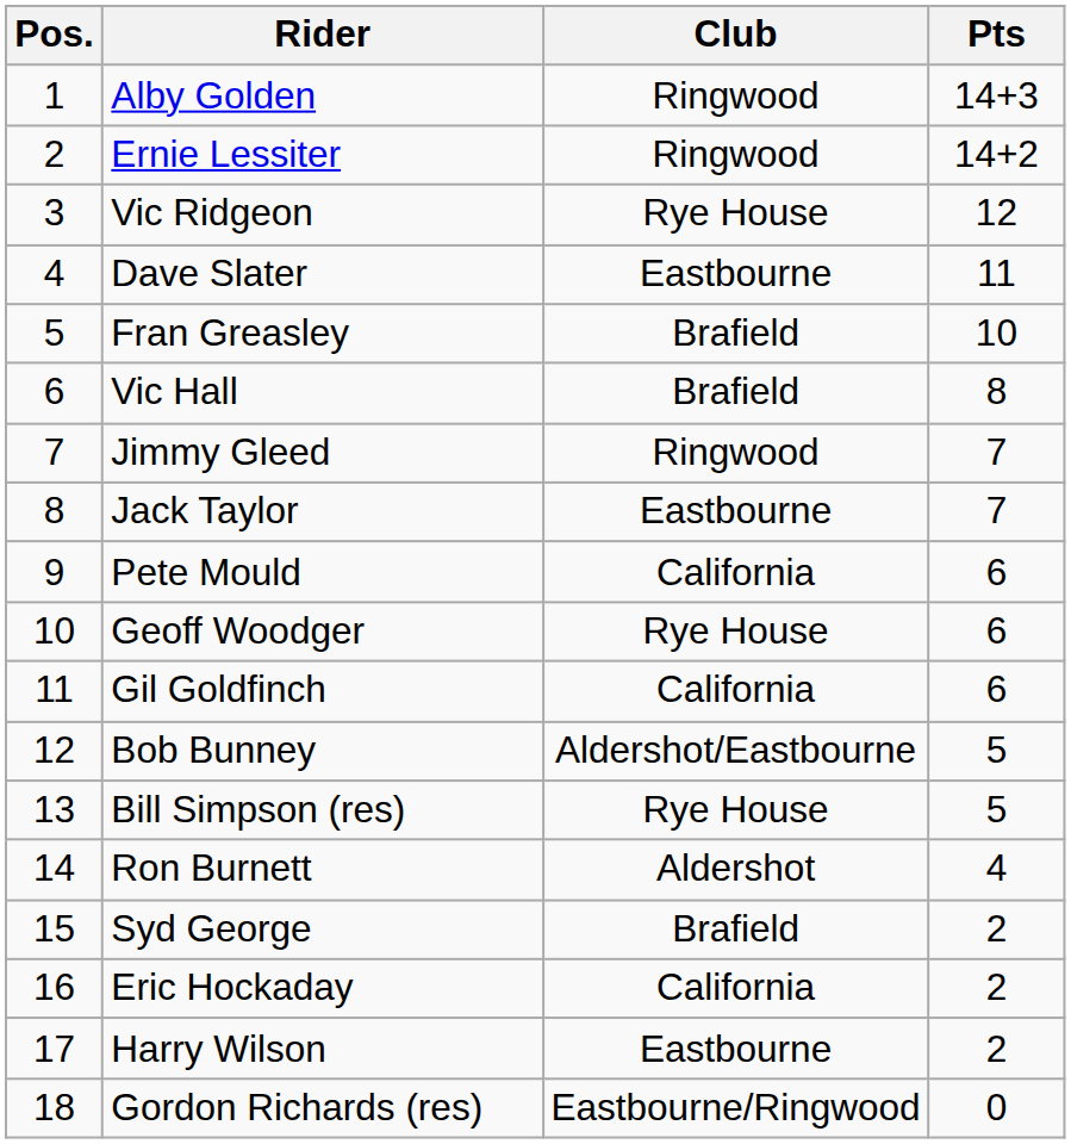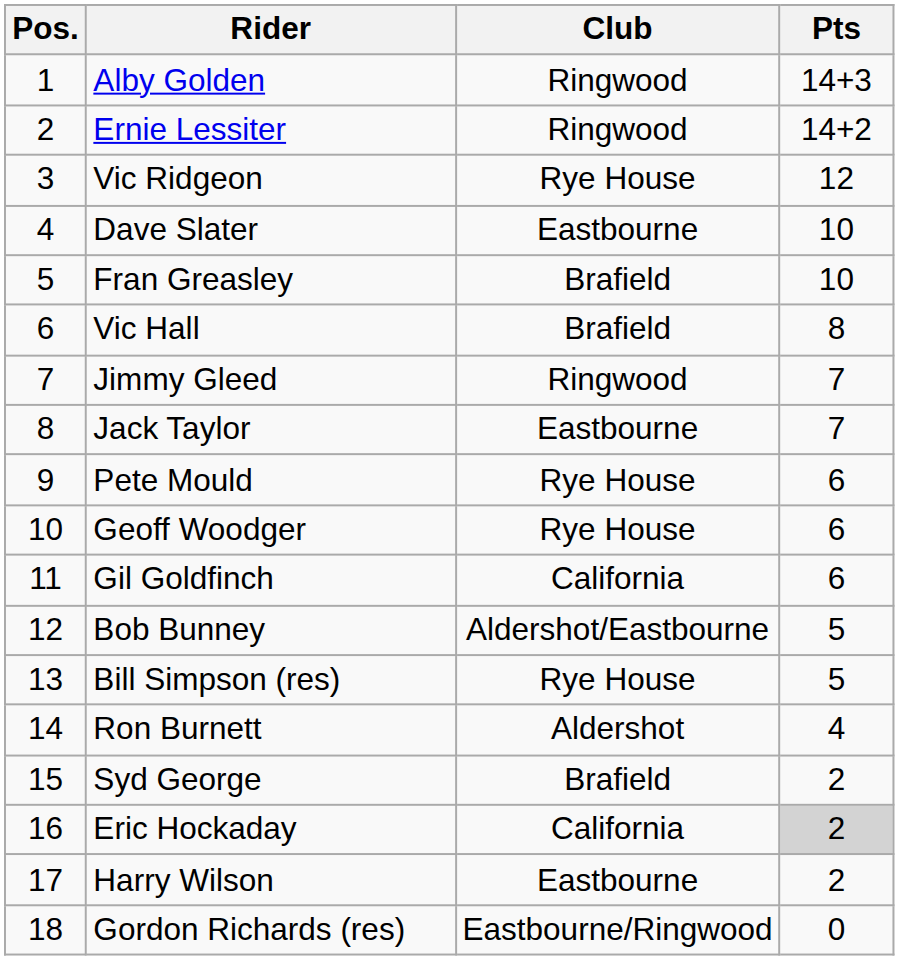Dave Slater | Pts: 11 -> 10
Pete Mould | Club: California -> Rye House
Eric Hockaday | Pts: no background -> lightgrey background
